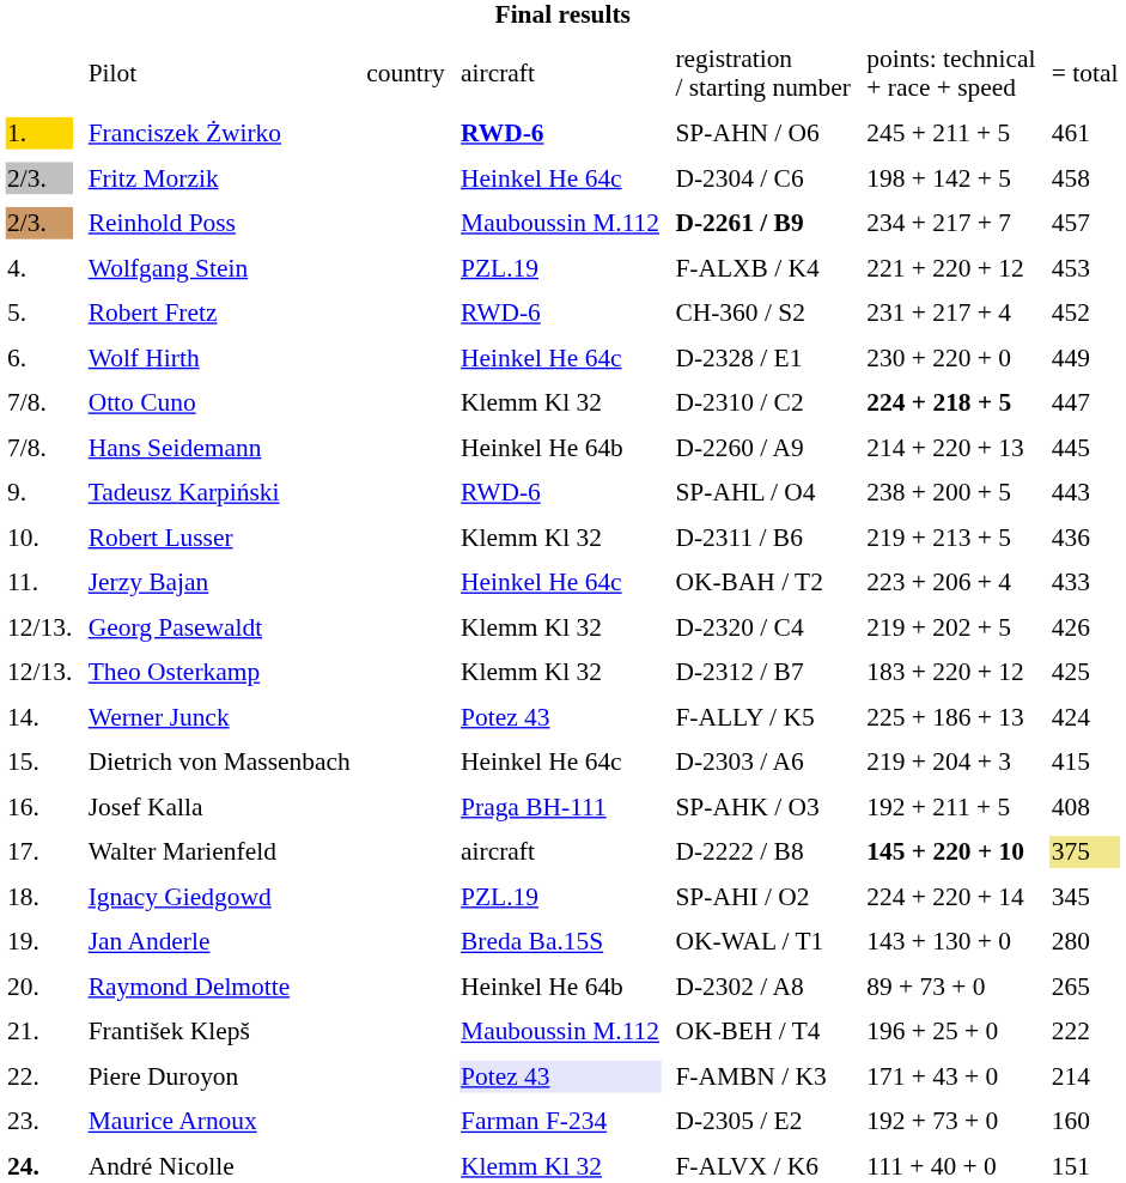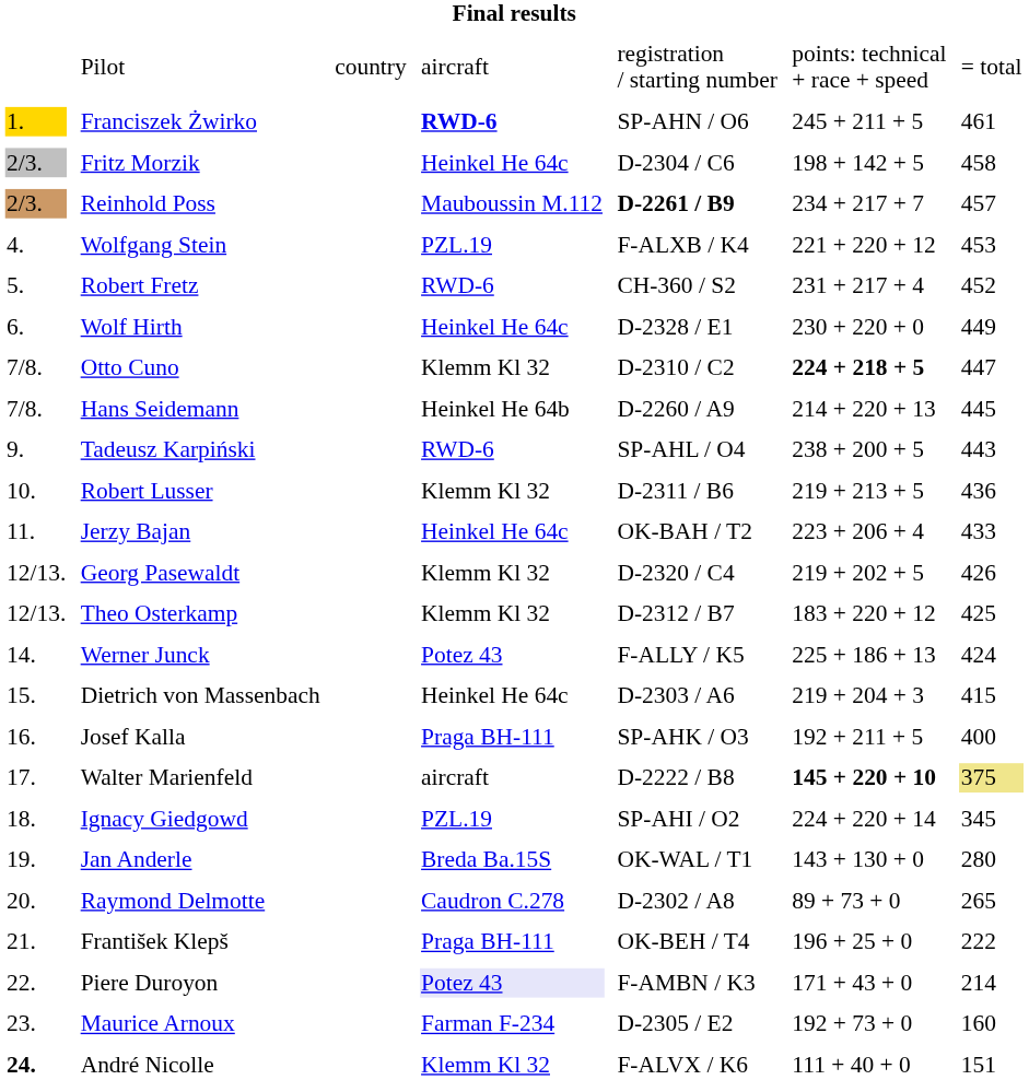Josef Kalla | column 7: 408 -> 400
Raymond Delmotte | column 4: Heinkel He 64b -> Caudron C.278
František Klepš | column 4: Mauboussin M.112 -> Praga BH-111
